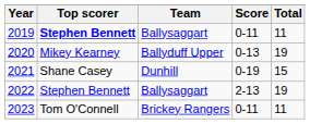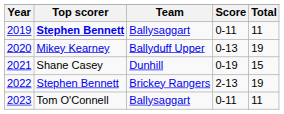2022 | Team: Ballysaggart -> Brickey Rangers
2023 | Team: Brickey Rangers -> Ballysaggart
